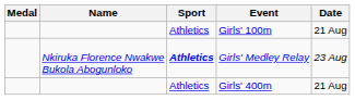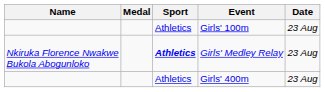columns swapped: Medal <-> Name
Girls' 100m | Date: 21 Aug -> 23 Aug
Girls' 400m | Date: 21 Aug -> 23 Aug
